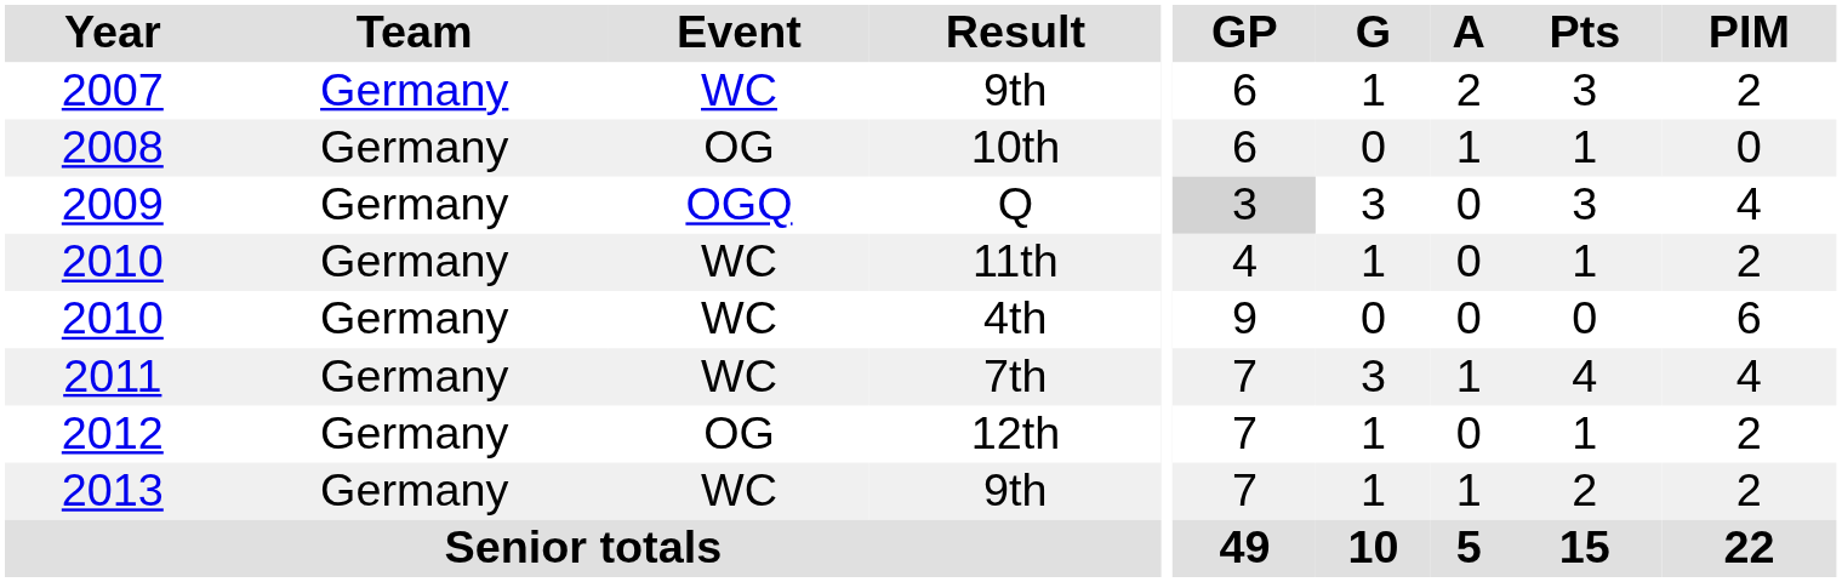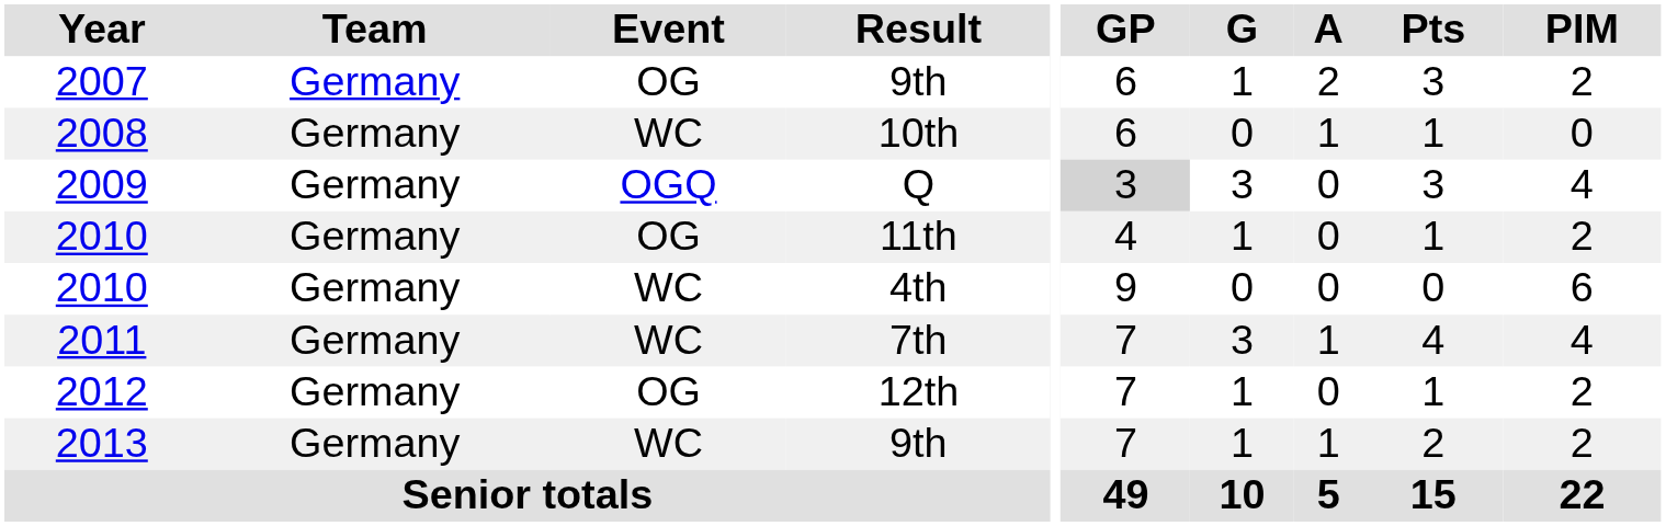2007 | Event: WC -> OG
2008 | Event: OG -> WC
2010 / 11th | Event: WC -> OG
